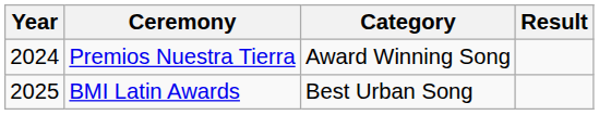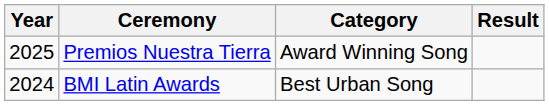Premios Nuestra Tierra | Year: 2024 -> 2025
BMI Latin Awards | Year: 2025 -> 2024
